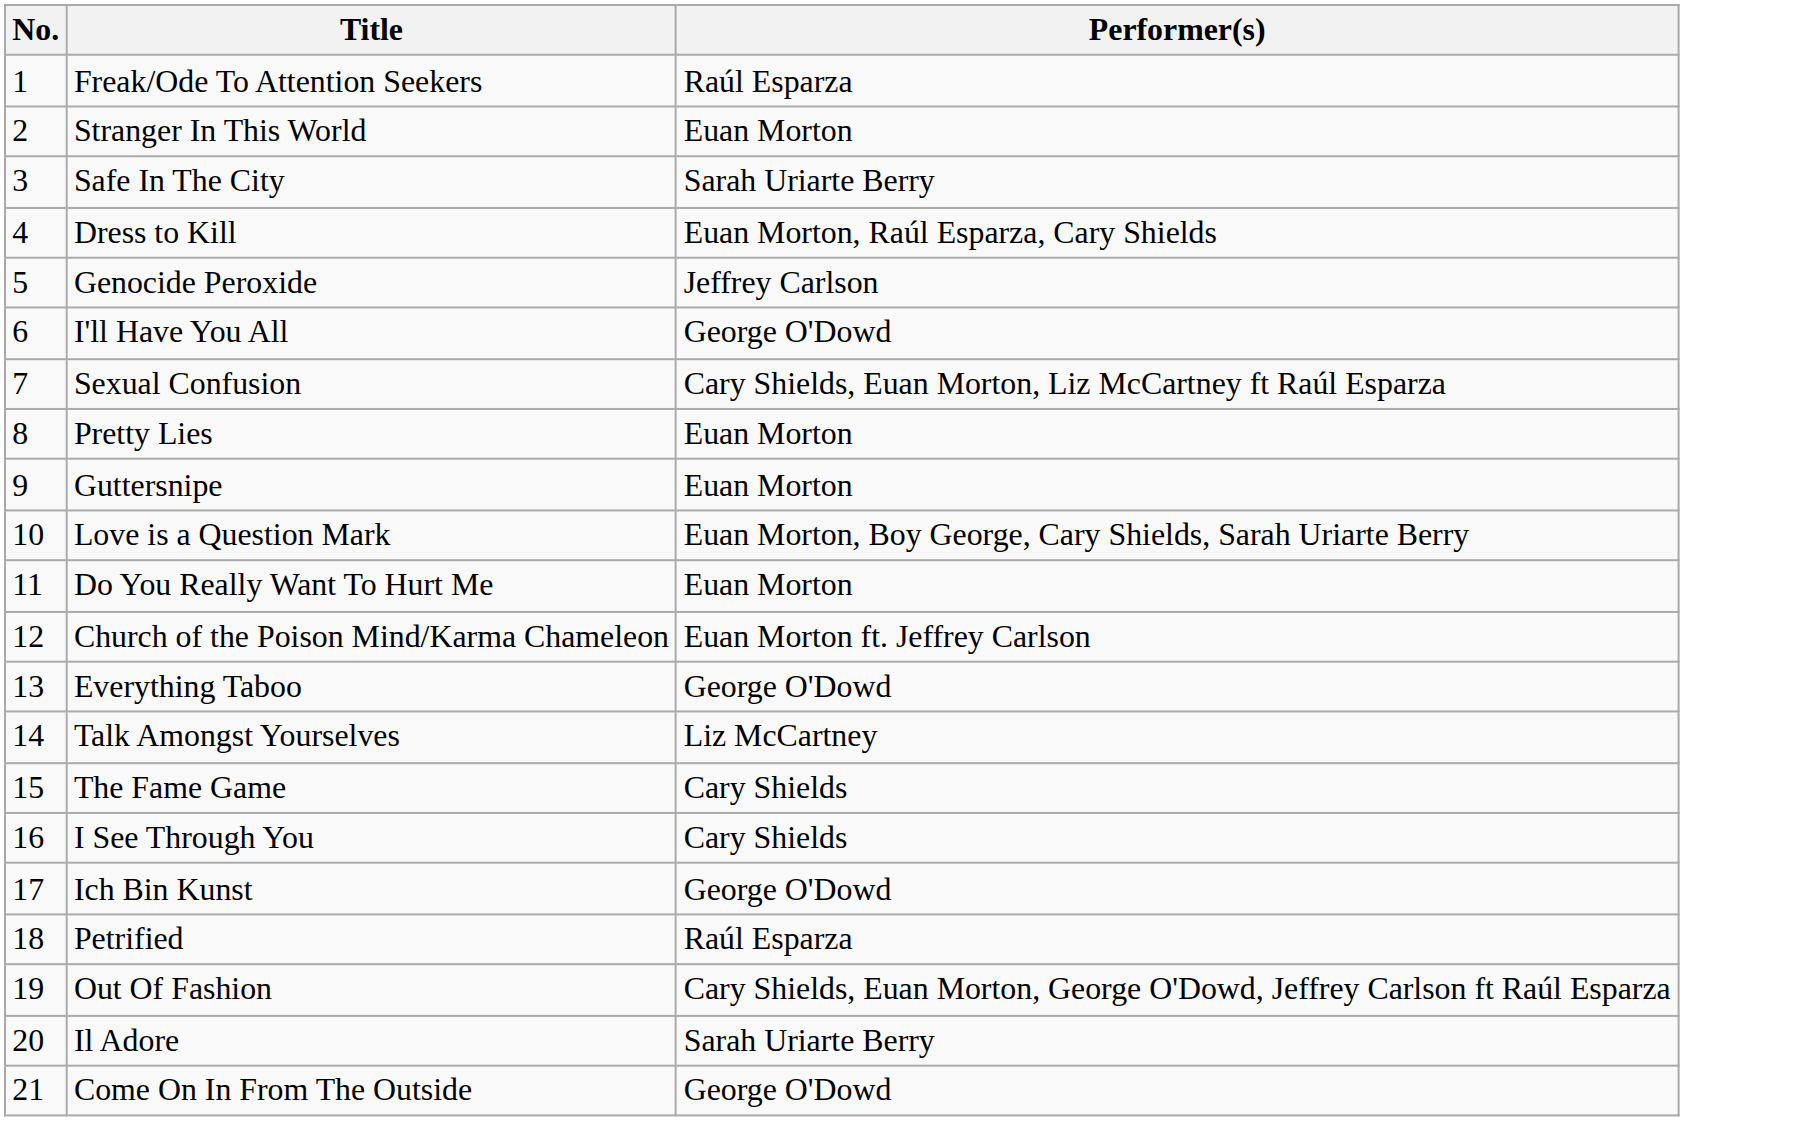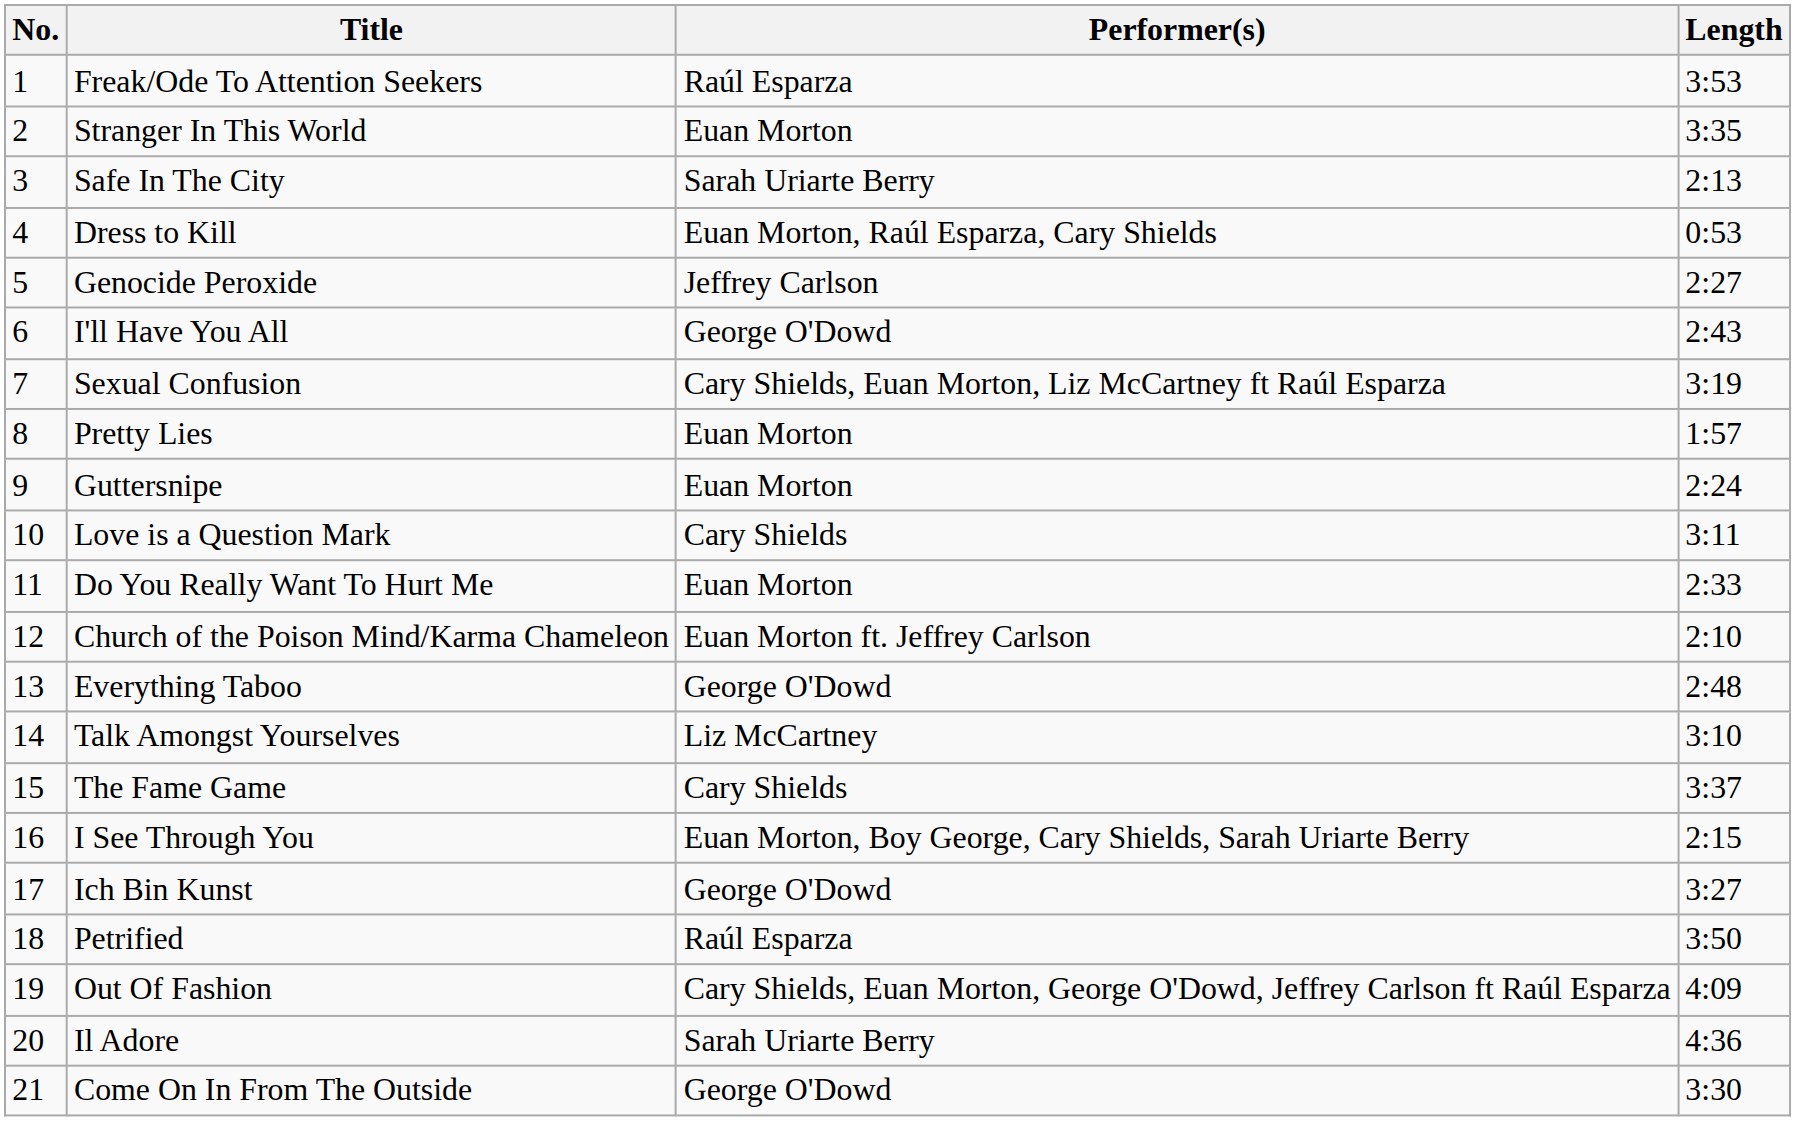+ column: Length | 3:53 | 3:35 | 2:13 | 0:53 | 2:27 | 2:43 | 3:19 | 1:57 | 2:24 | 3:11 | 2:33 | 2:10 | 2:48 | 3:10 | 3:37 | 2:15 | 3:27 | 3:50 | 4:09 | 4:36 | 3:30
Love is a Question Mark | Performer(s): Euan Morton, Boy George, Cary Shields, Sarah Uriarte Berry -> Cary Shields
I See Through You | Performer(s): Cary Shields -> Euan Morton, Boy George, Cary Shields, Sarah Uriarte Berry
